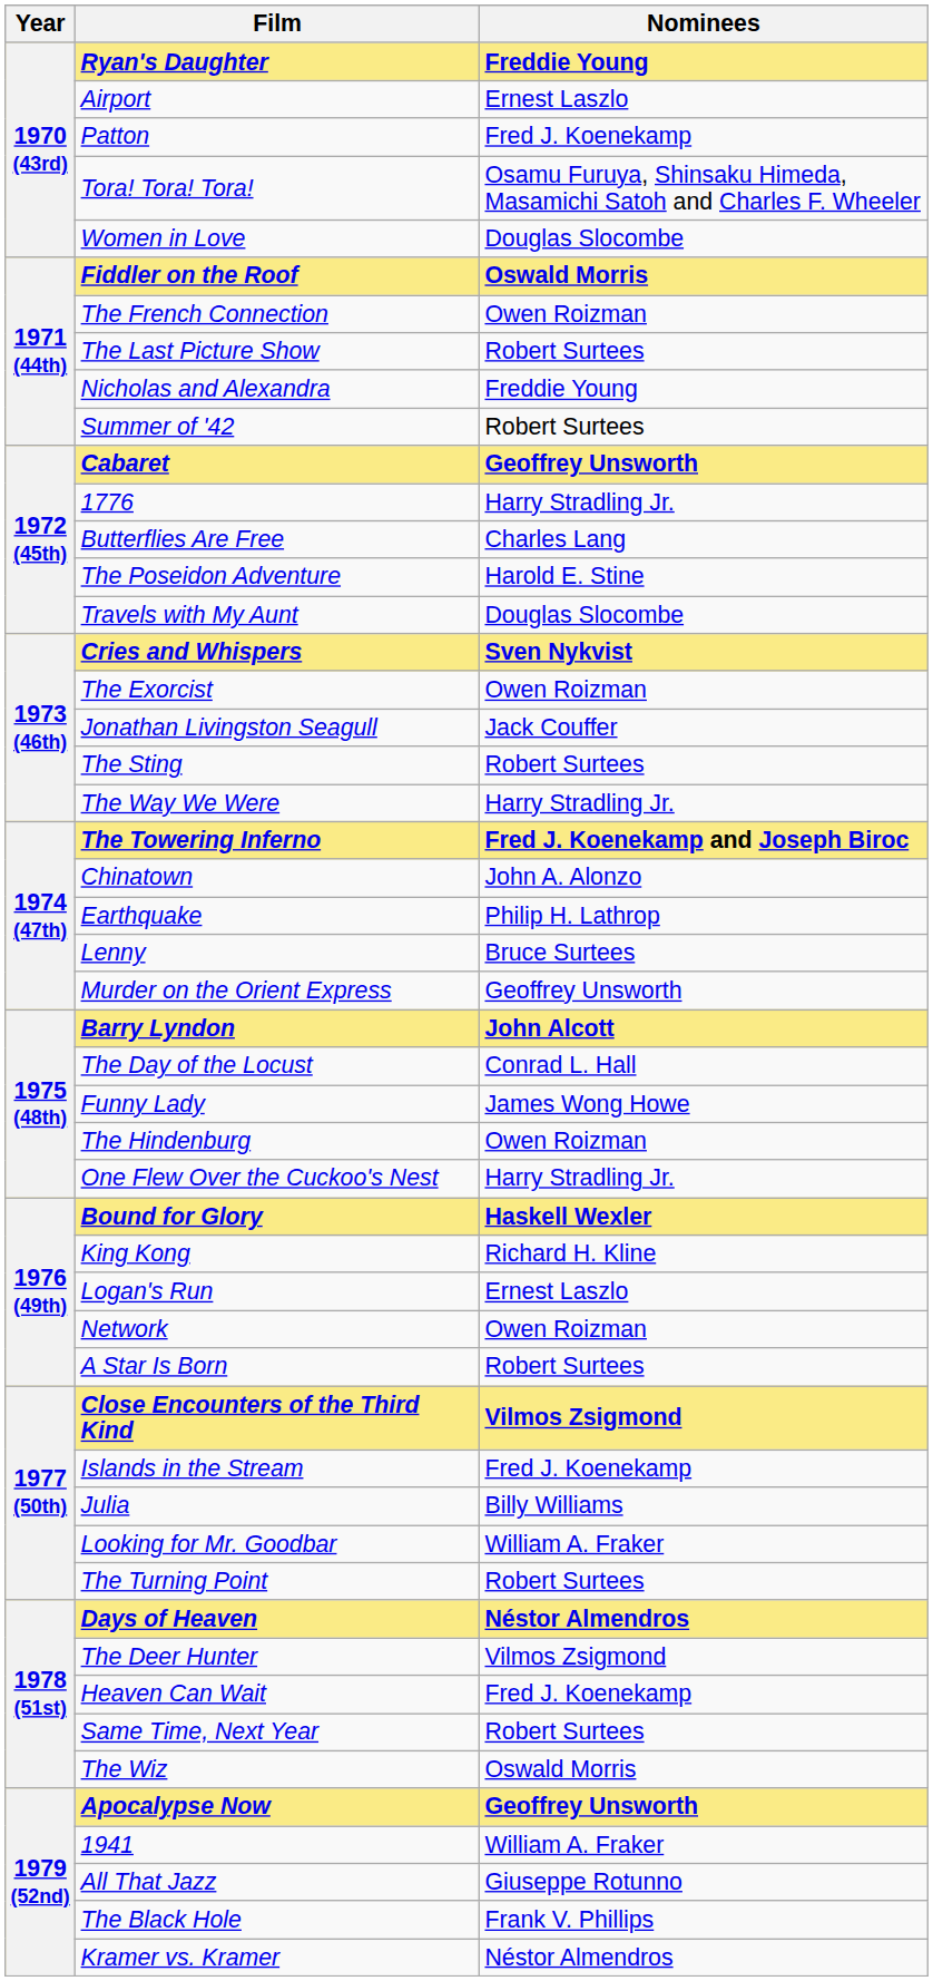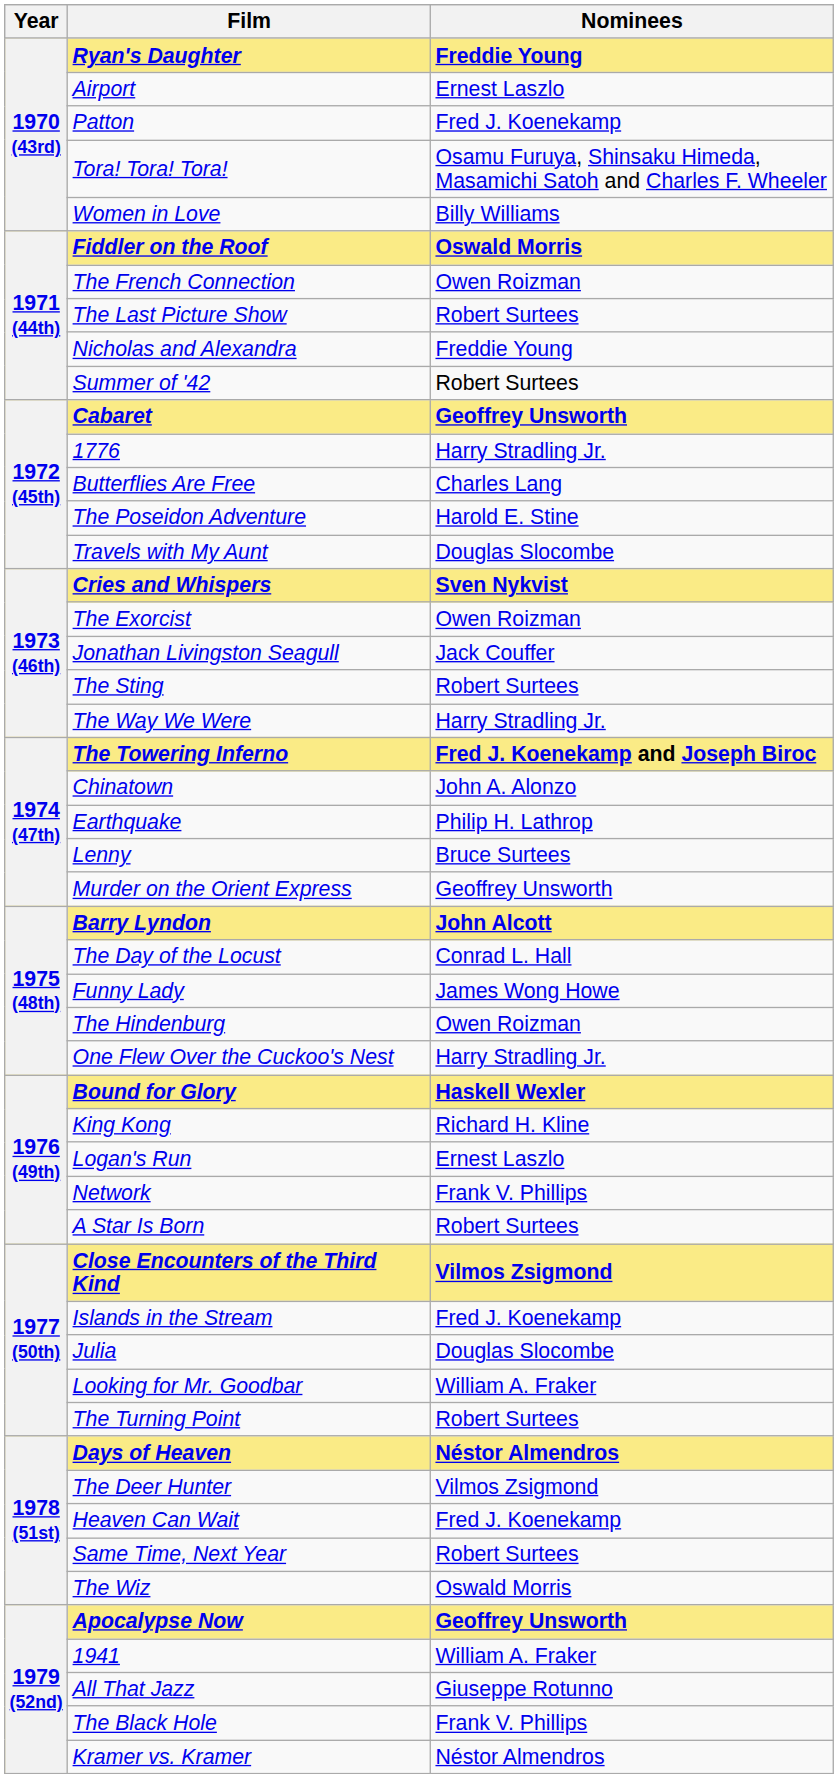Women in Love | Nominees: Douglas Slocombe -> Billy Williams
Network | Nominees: Owen Roizman -> Frank V. Phillips
Julia | Nominees: Billy Williams -> Douglas Slocombe
